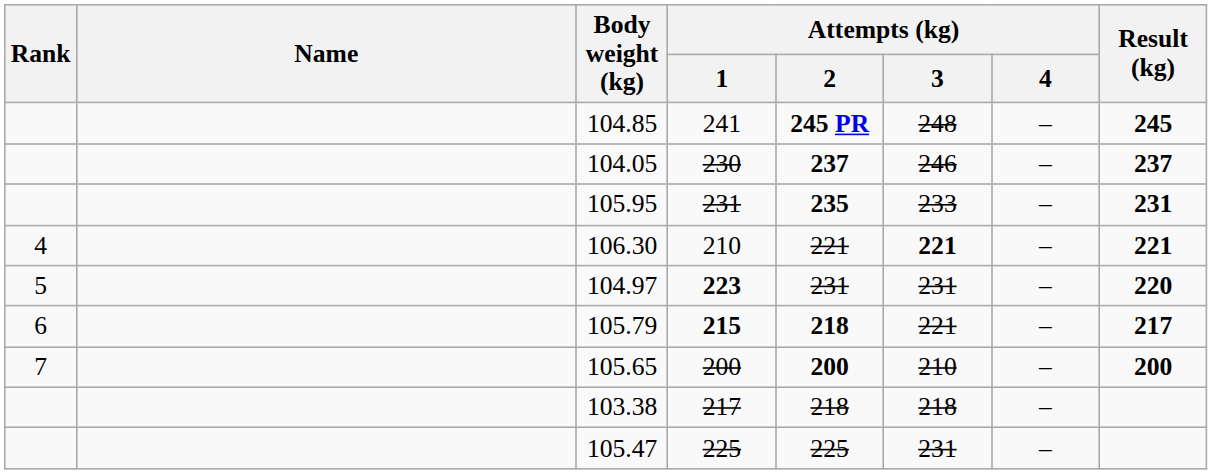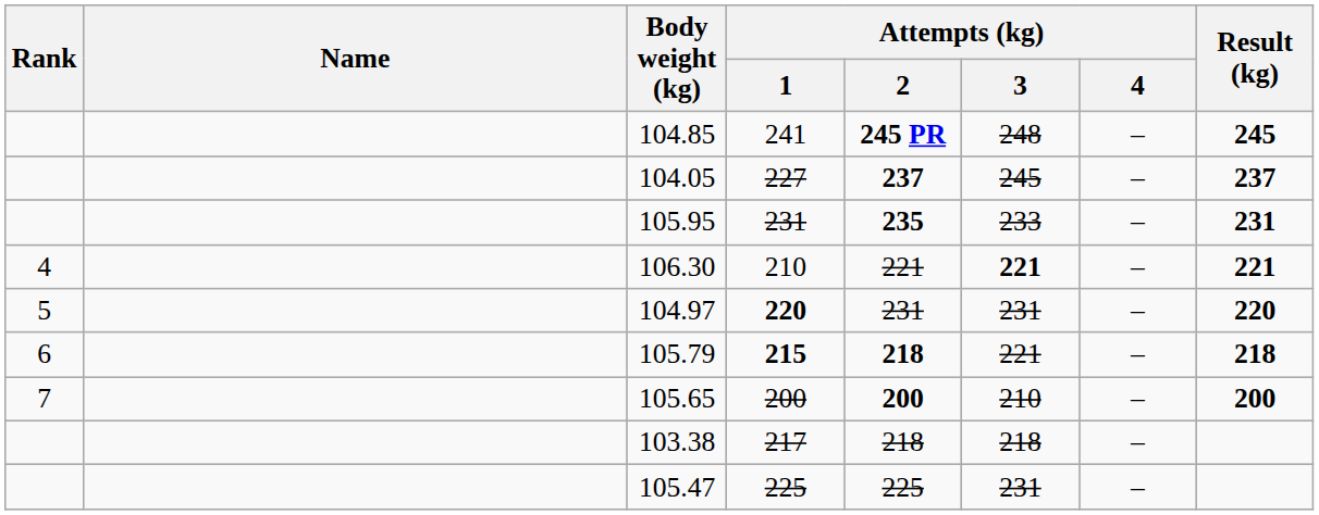104.05 | Attempts (kg) / 1: 230 -> 227
104.05 | Attempts (kg) / 3: 246 -> 245
104.97 | Attempts (kg) / 1: 223 -> 220
105.79 | Result (kg): 217 -> 218
